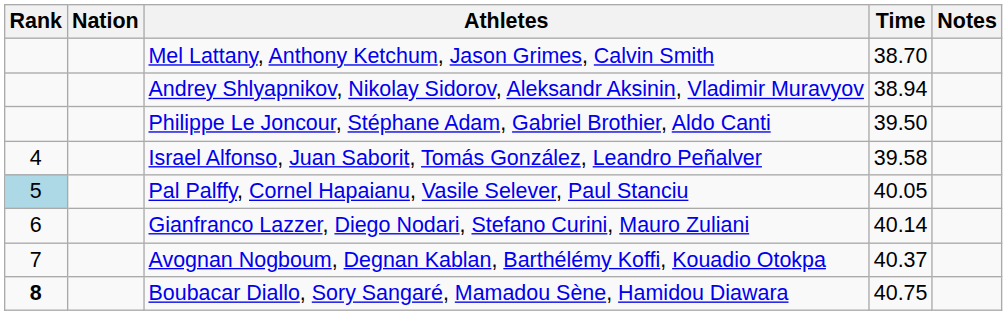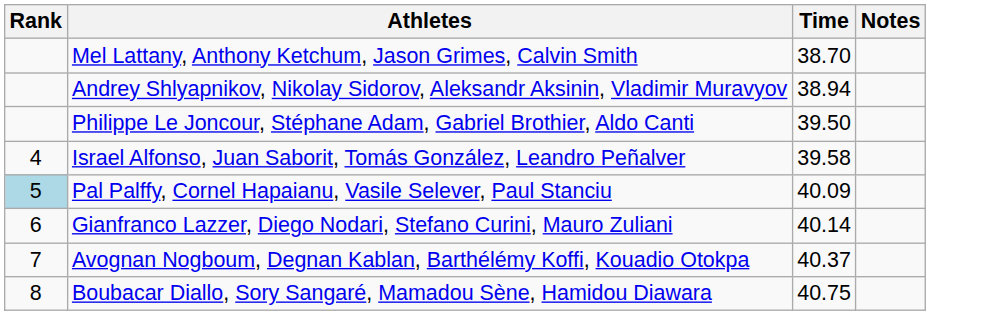- column: Nation
Pal Palffy, Cornel Hapaianu, Vasile Selever, Paul Stanciu | Time: 40.05 -> 40.09
Boubacar Diallo, Sory Sangaré, Mamadou Sène, Hamidou Diawara | Rank: bold -> normal
